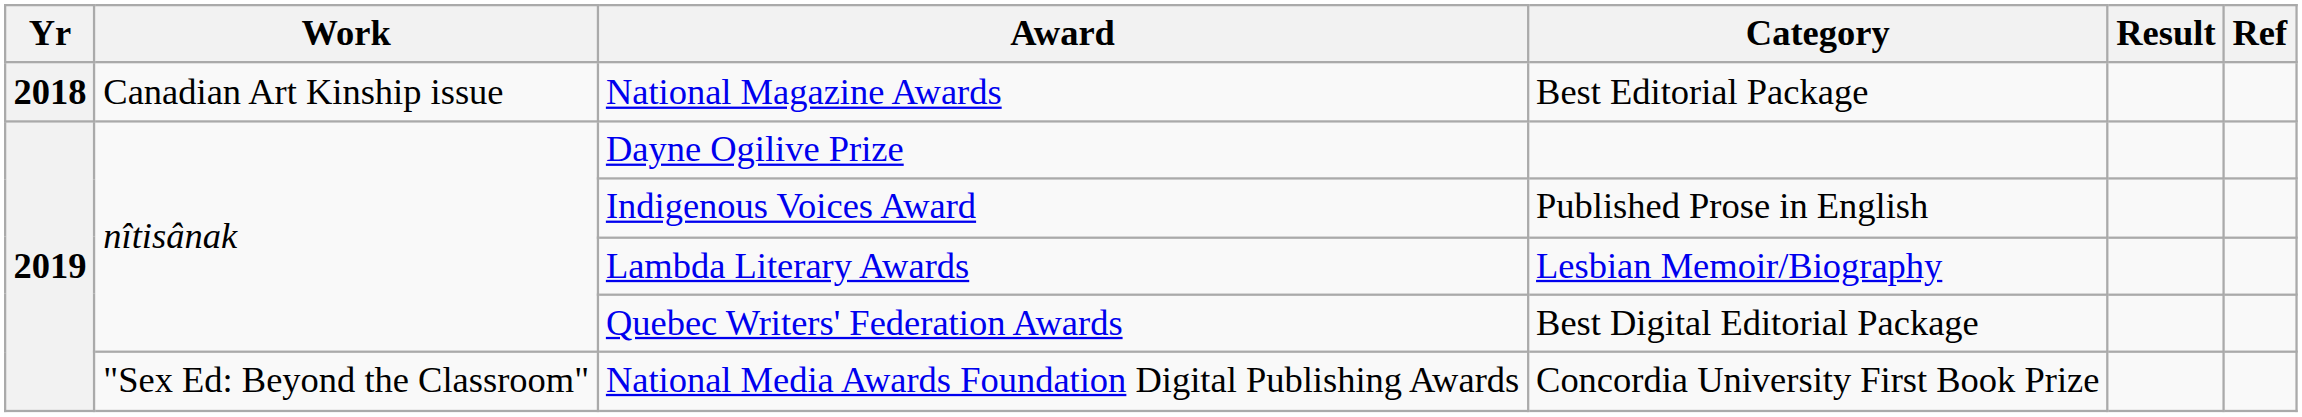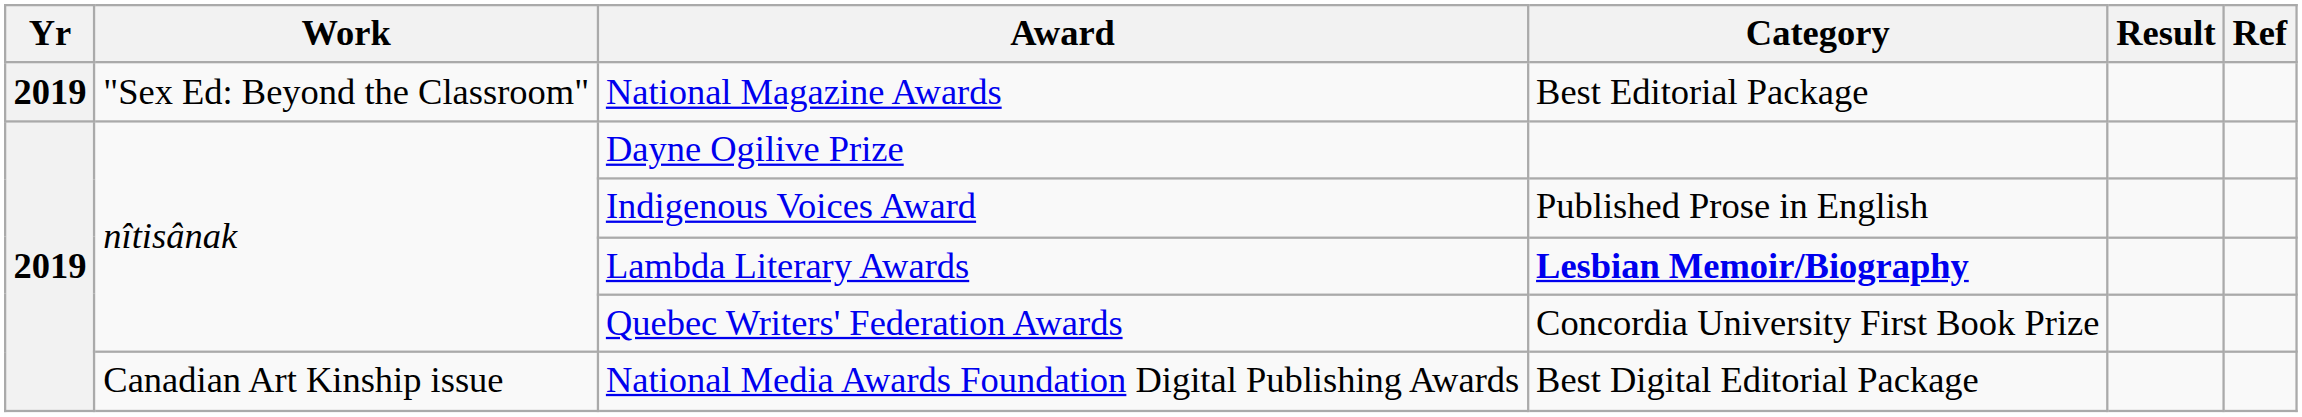National Magazine Awards | Yr: 2018 -> 2019
National Magazine Awards | Work: Canadian Art Kinship issue -> "Sex Ed: Beyond the Classroom"
Lambda Literary Awards | Category: normal -> bold
Quebec Writers' Federation Awards | Category: Best Digital Editorial Package -> Concordia University First Book Prize
National Media Awards Foundation Digital Publishing Awards | Work: "Sex Ed: Beyond the Classroom" -> Canadian Art Kinship issue
National Media Awards Foundation Digital Publishing Awards | Category: Concordia University First Book Prize -> Best Digital Editorial Package
